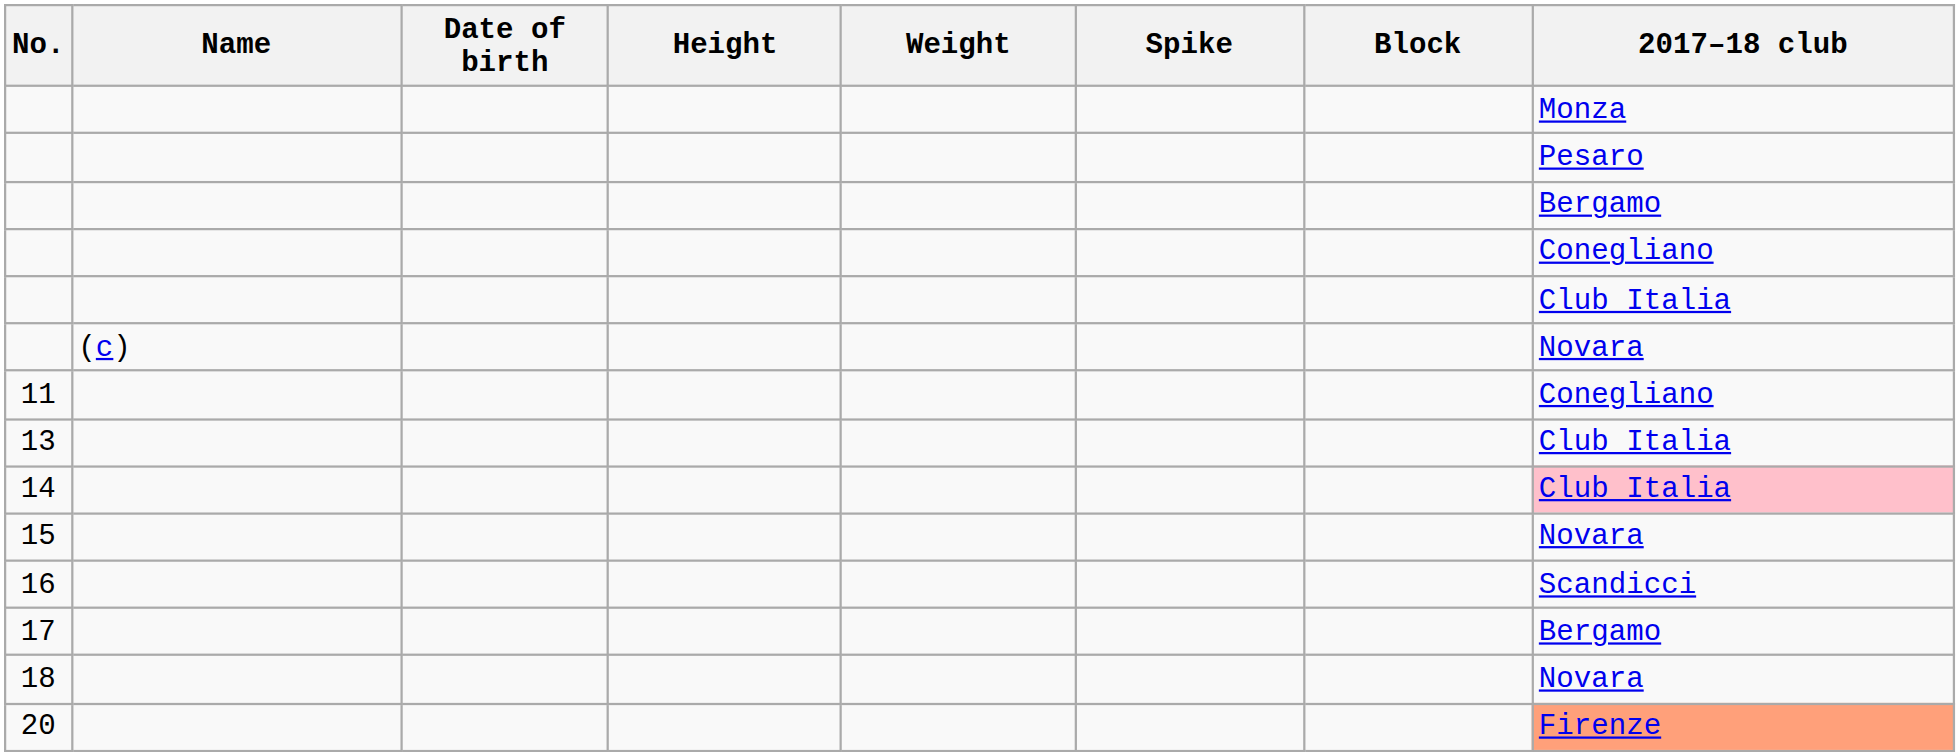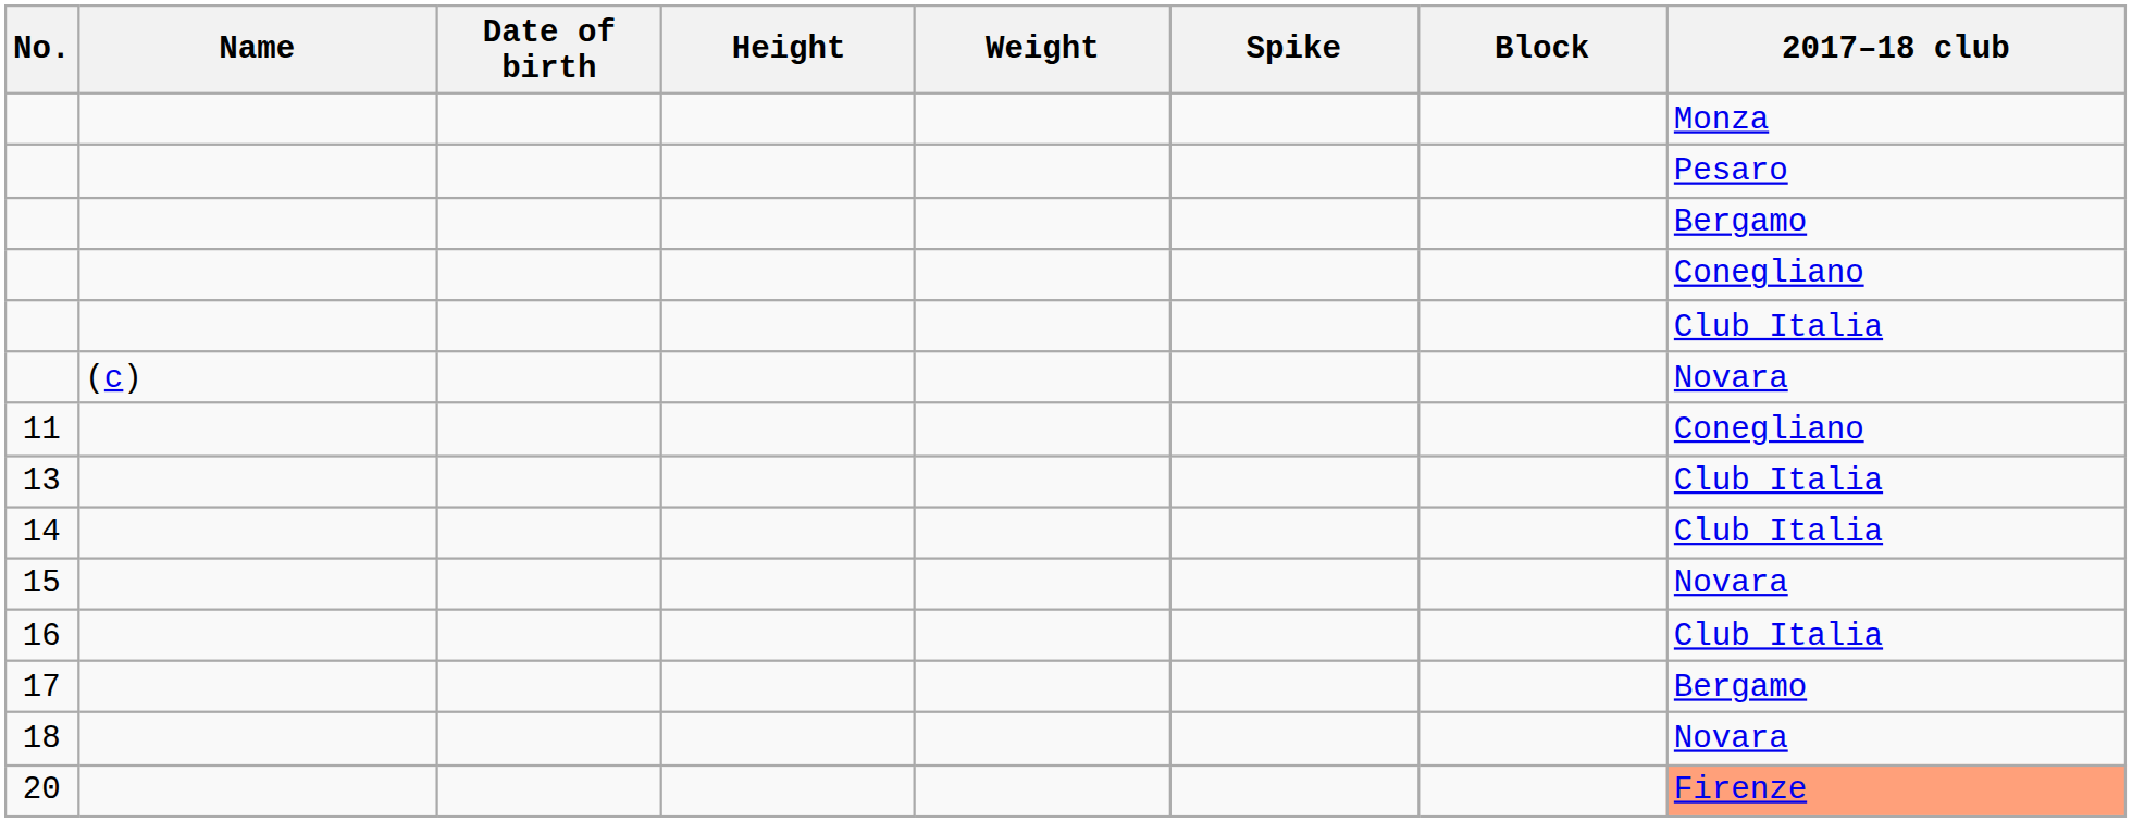14 | 2017–18 club: pink background -> no background
16 | 2017–18 club: Scandicci -> Club Italia
